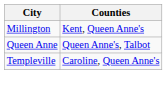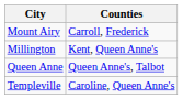+ row: Mount Airy | Carroll, Frederick
